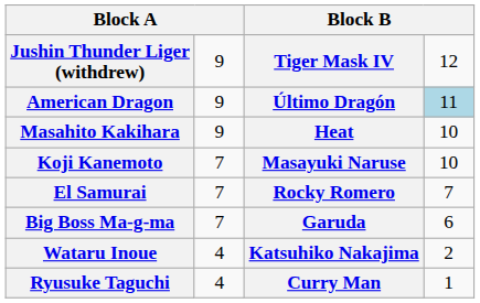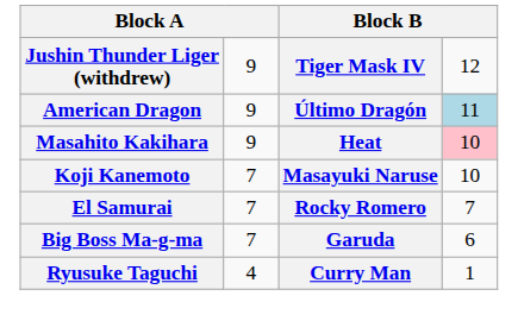Masahito Kakihara | column 4: no background -> pink background
- row: Wataru Inoue | 4 | Katsuhiko Nakajima | 2
